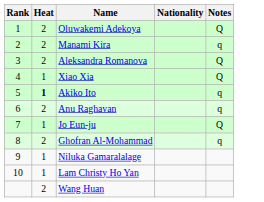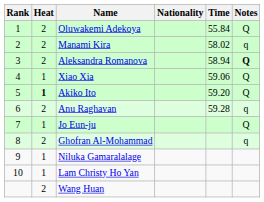+ column: Time | 55.84 | 58.02 | 58.94 | 59.06 | 59.20 | 59.28
Aleksandra Romanova | Notes: normal -> bold
Akiko Ito | Notes: q -> Q
